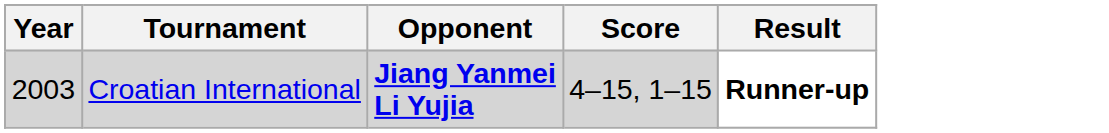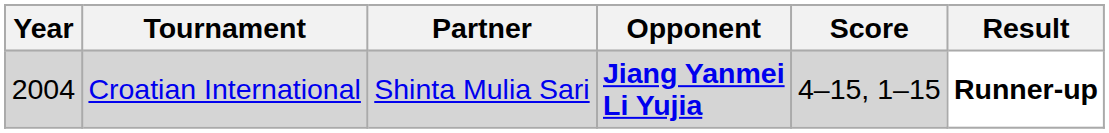+ column: Partner | Shinta Mulia Sari
Croatian International | Year: 2003 -> 2004
